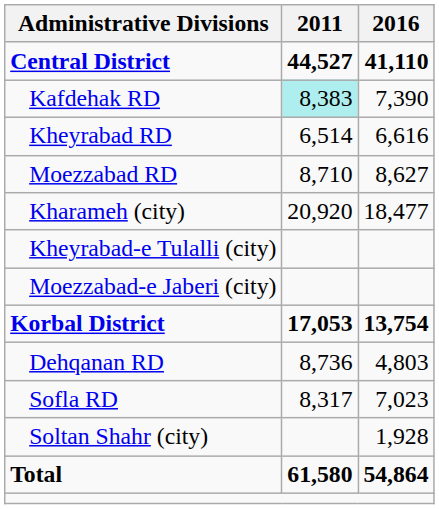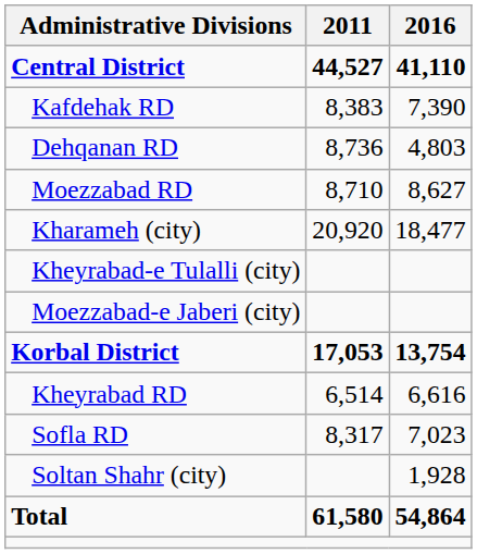Kafdehak RD | 2011: paleturquoise background -> no background
rows swapped: Kheyrabad RD <-> Dehqanan RD
